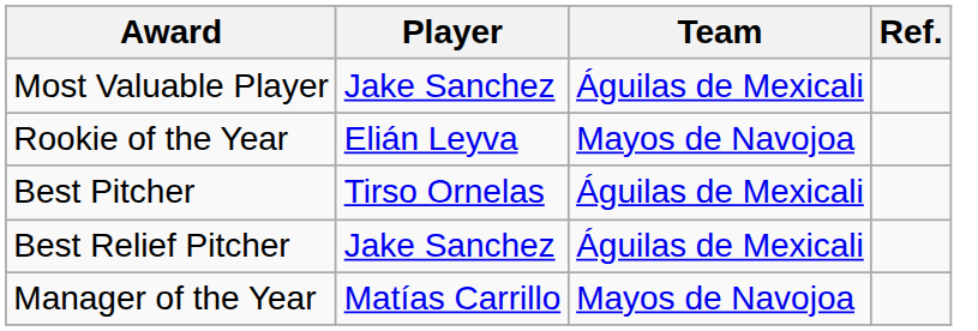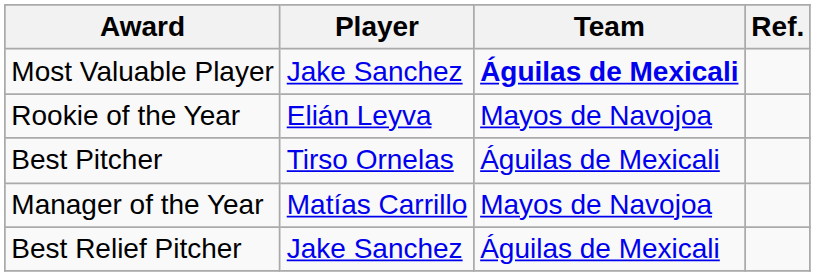Most Valuable Player | Team: normal -> bold
rows swapped: Best Relief Pitcher <-> Manager of the Year
